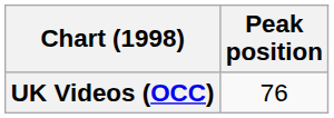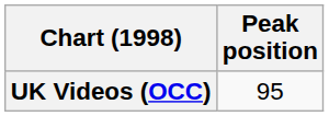UK Videos (OCC) | Peak position: 76 -> 95
